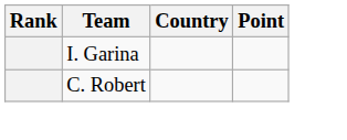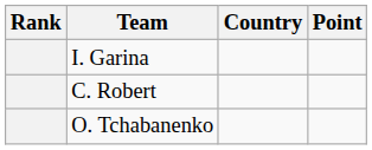+ row: O. Tchabanenko
